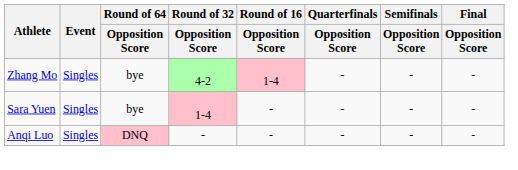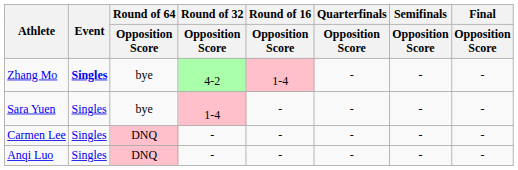Zhang Mo | Event: normal -> bold
+ row: Carmen Lee | Singles | DNQ | - | - | - | - | -
